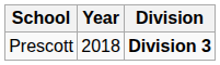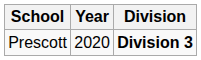Prescott | Year: 2018 -> 2020
